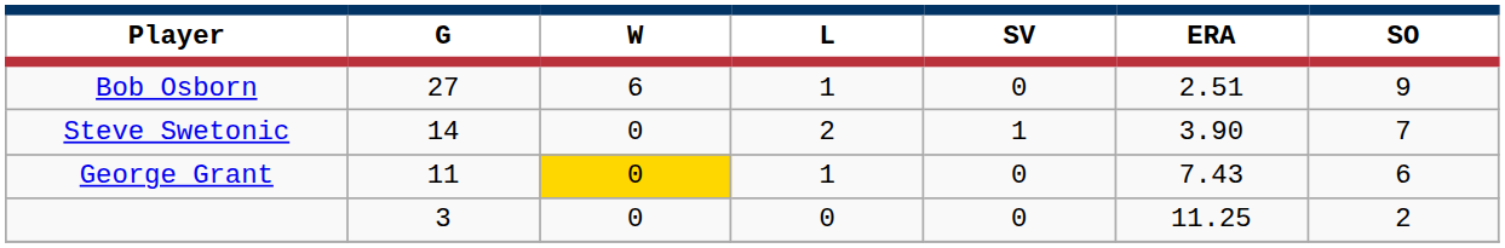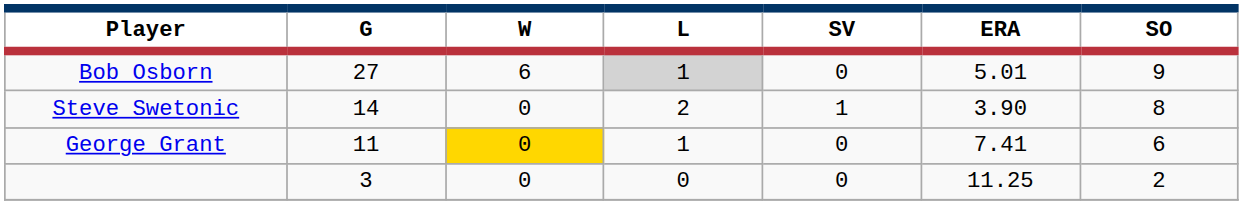Bob Osborn | L: no background -> lightgrey background
Bob Osborn | ERA: 2.51 -> 5.01
Steve Swetonic | SO: 7 -> 8
George Grant | ERA: 7.43 -> 7.41
